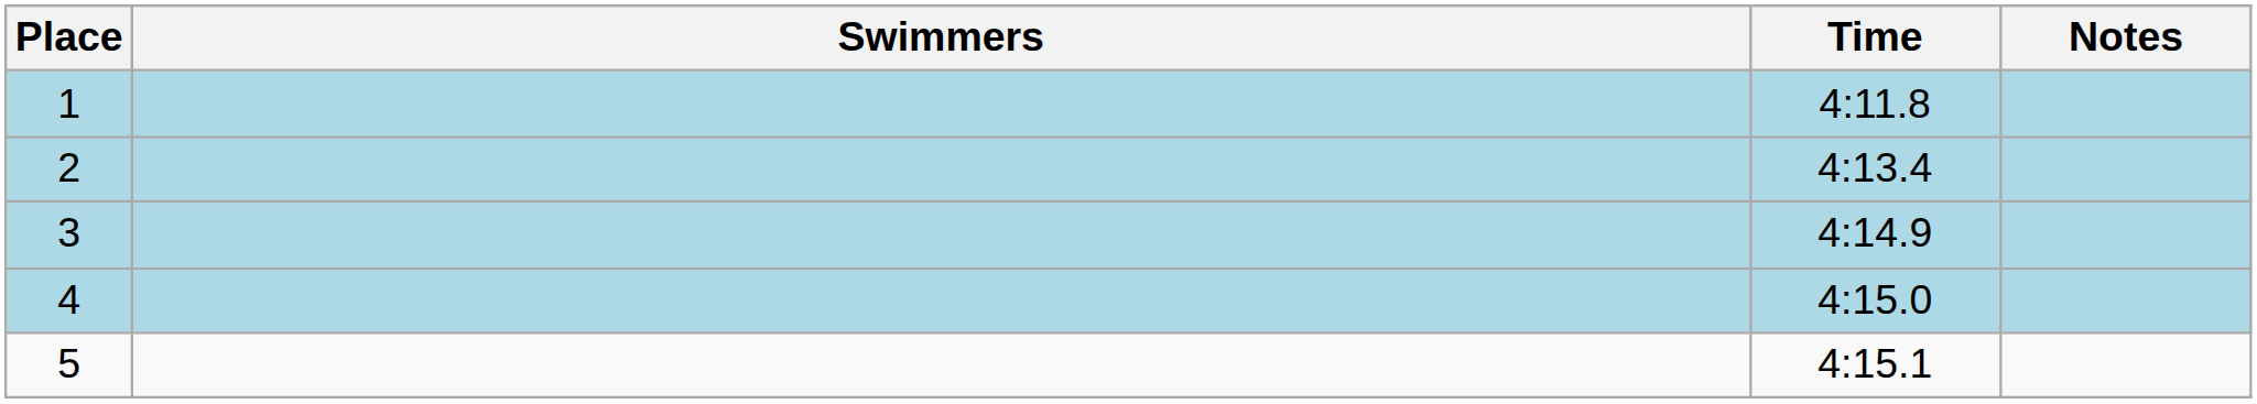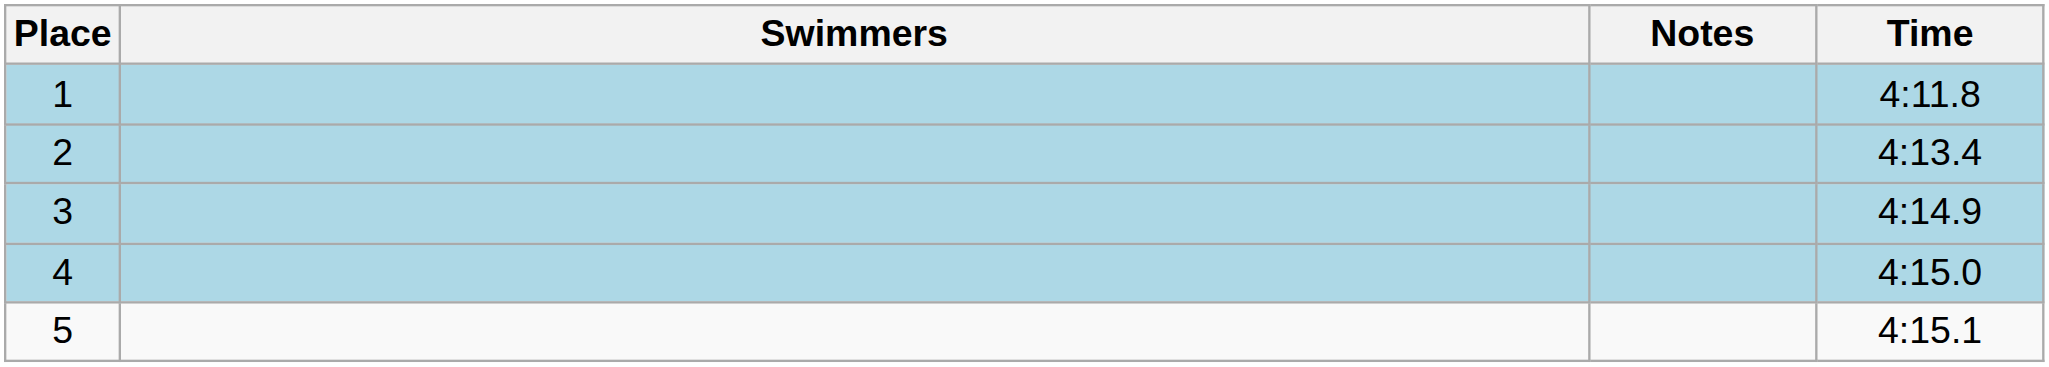columns swapped: Time <-> Notes
